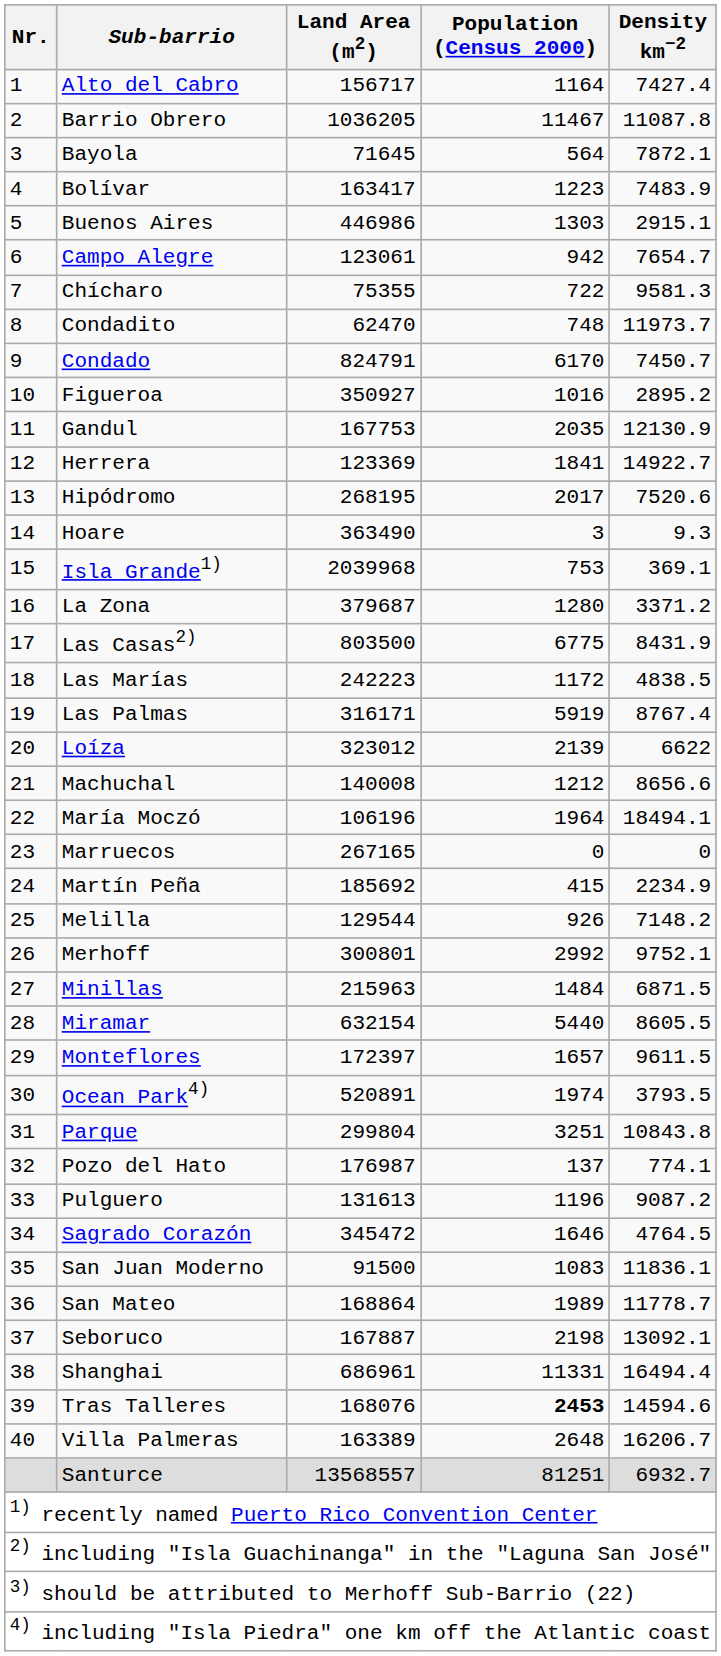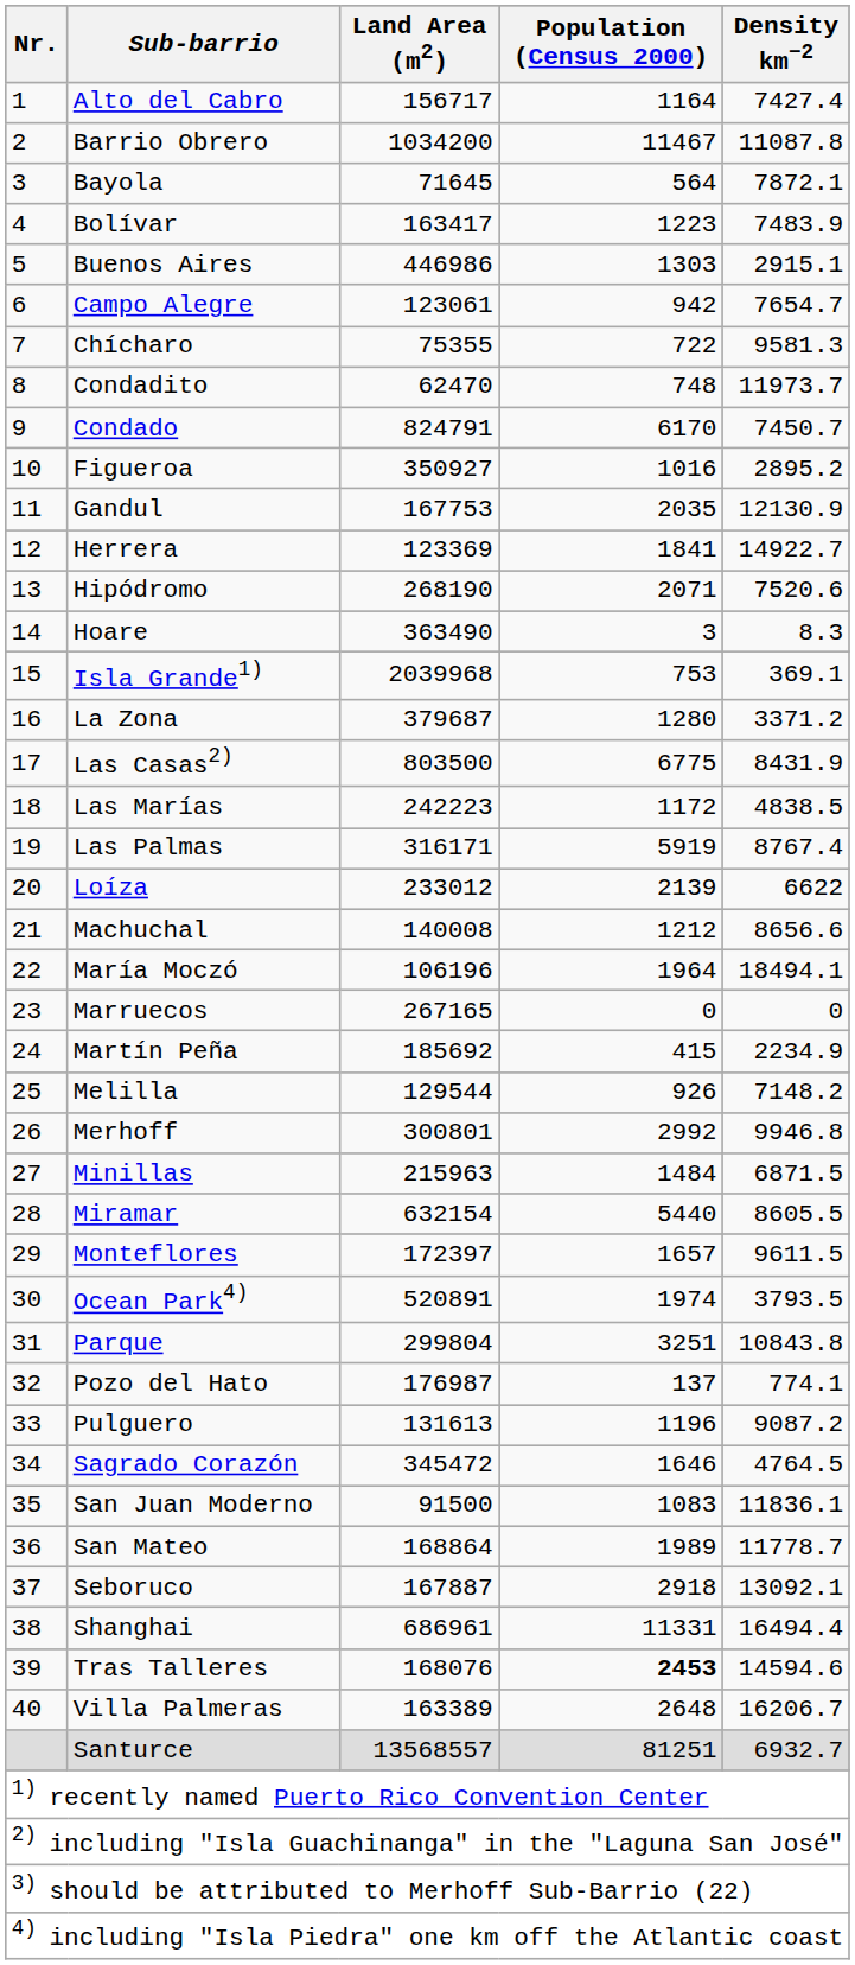Barrio Obrero | Land Area (m2): 1036205 -> 1034200
Hipódromo | Land Area (m2): 268195 -> 268190
Hipódromo | Population (Census 2000): 2017 -> 2071
Hoare | Density km−2: 9.3 -> 8.3
Loíza | Land Area (m2): 323012 -> 233012
Merhoff | Density km−2: 9752.1 -> 9946.8
Seboruco | Population (Census 2000): 2198 -> 2918
